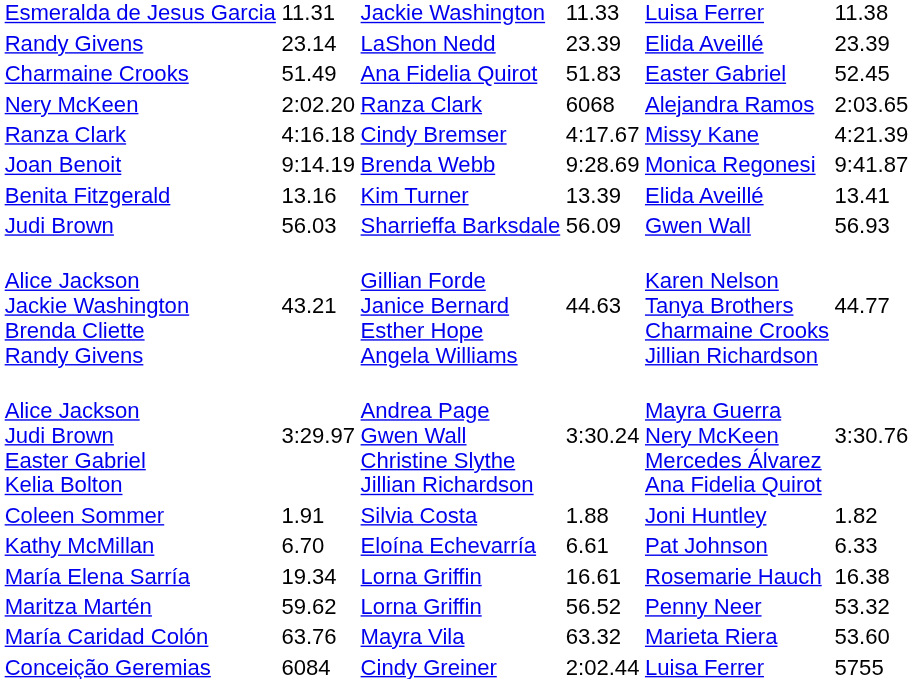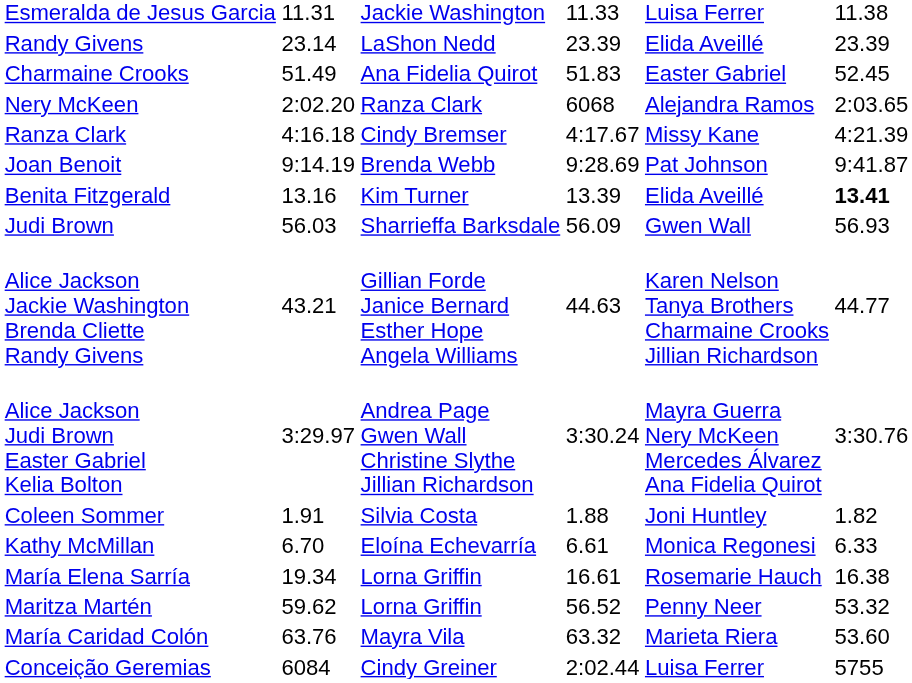Joan Benoit | column 6: Monica Regonesi -> Pat Johnson
Benita Fitzgerald | column 7: normal -> bold
Kathy McMillan | column 6: Pat Johnson -> Monica Regonesi
